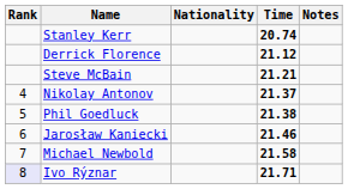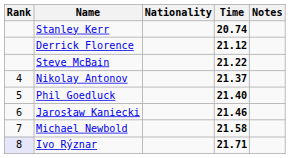Steve McBain | Time: 21.21 -> 21.22
Phil Goedluck | Time: 21.38 -> 21.40
